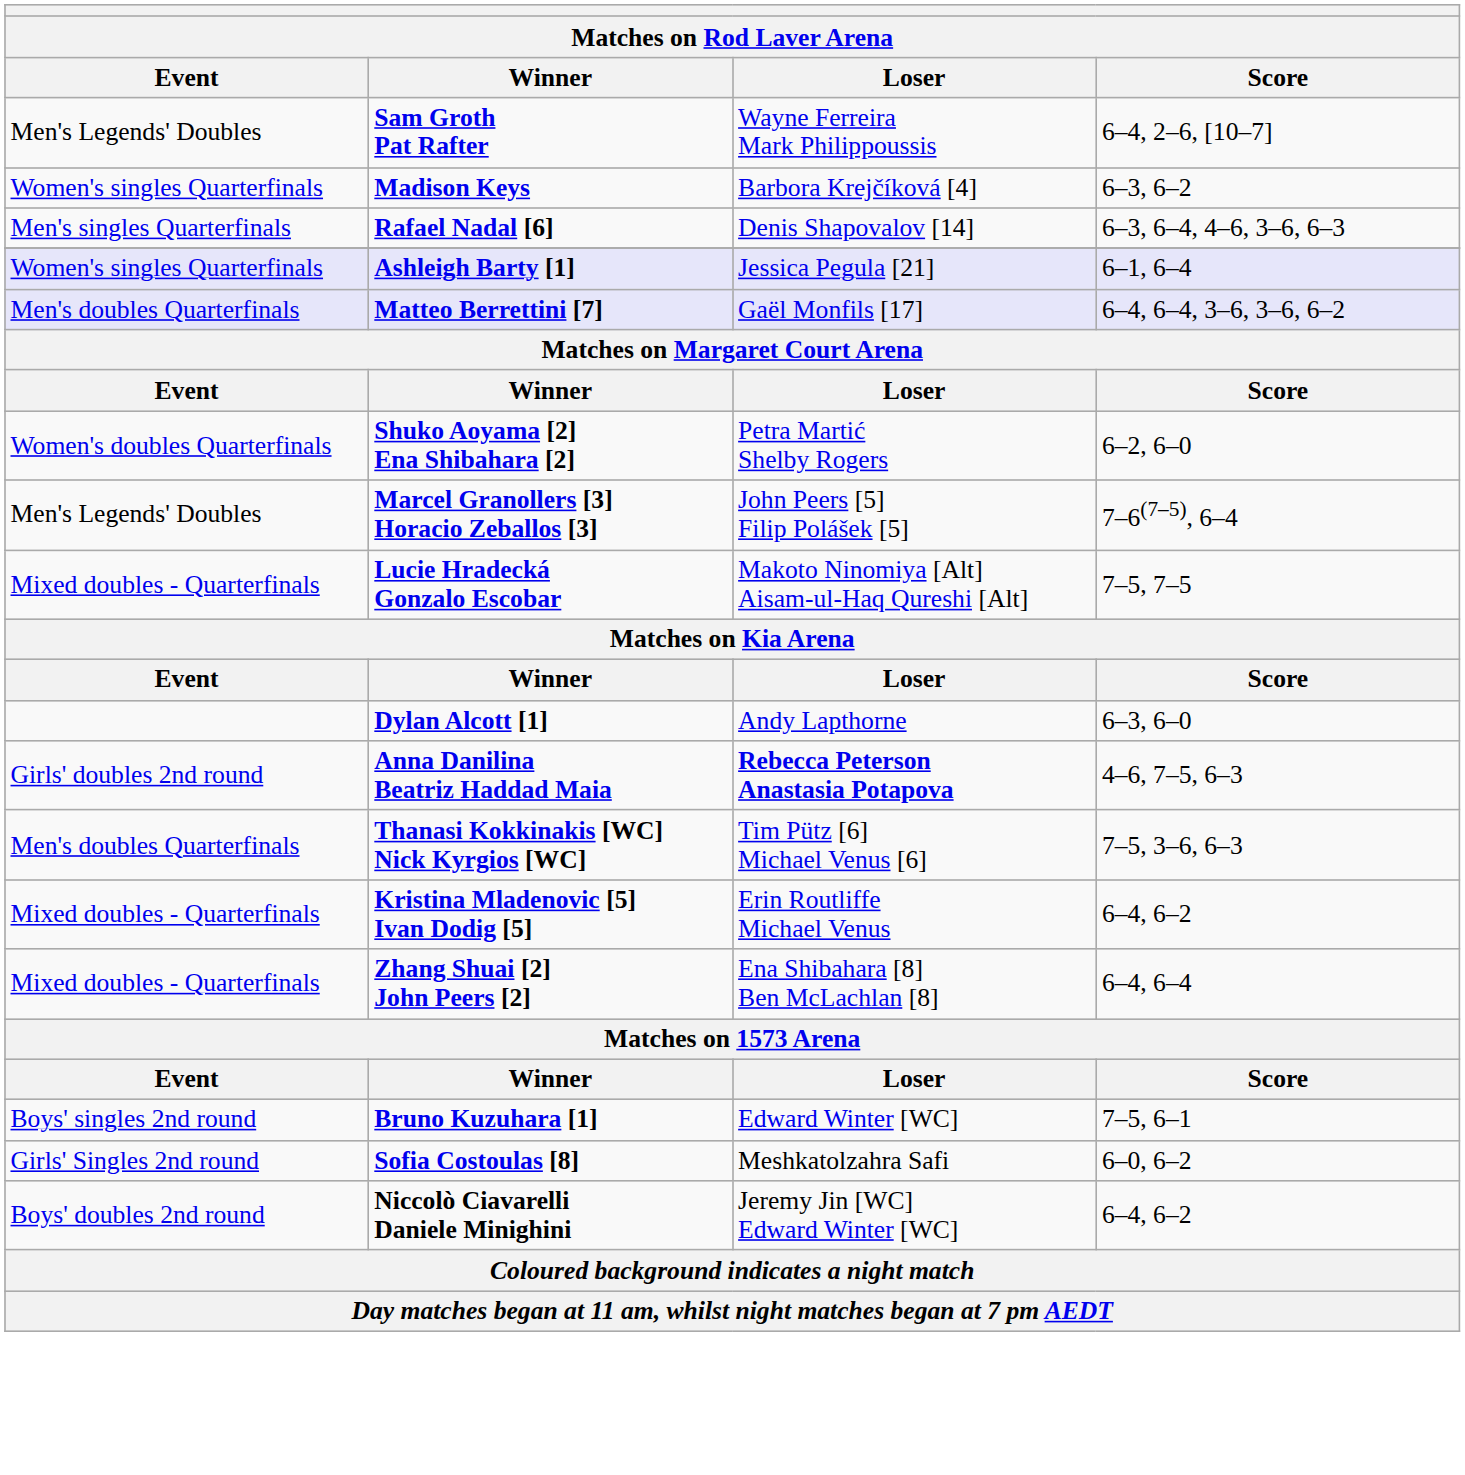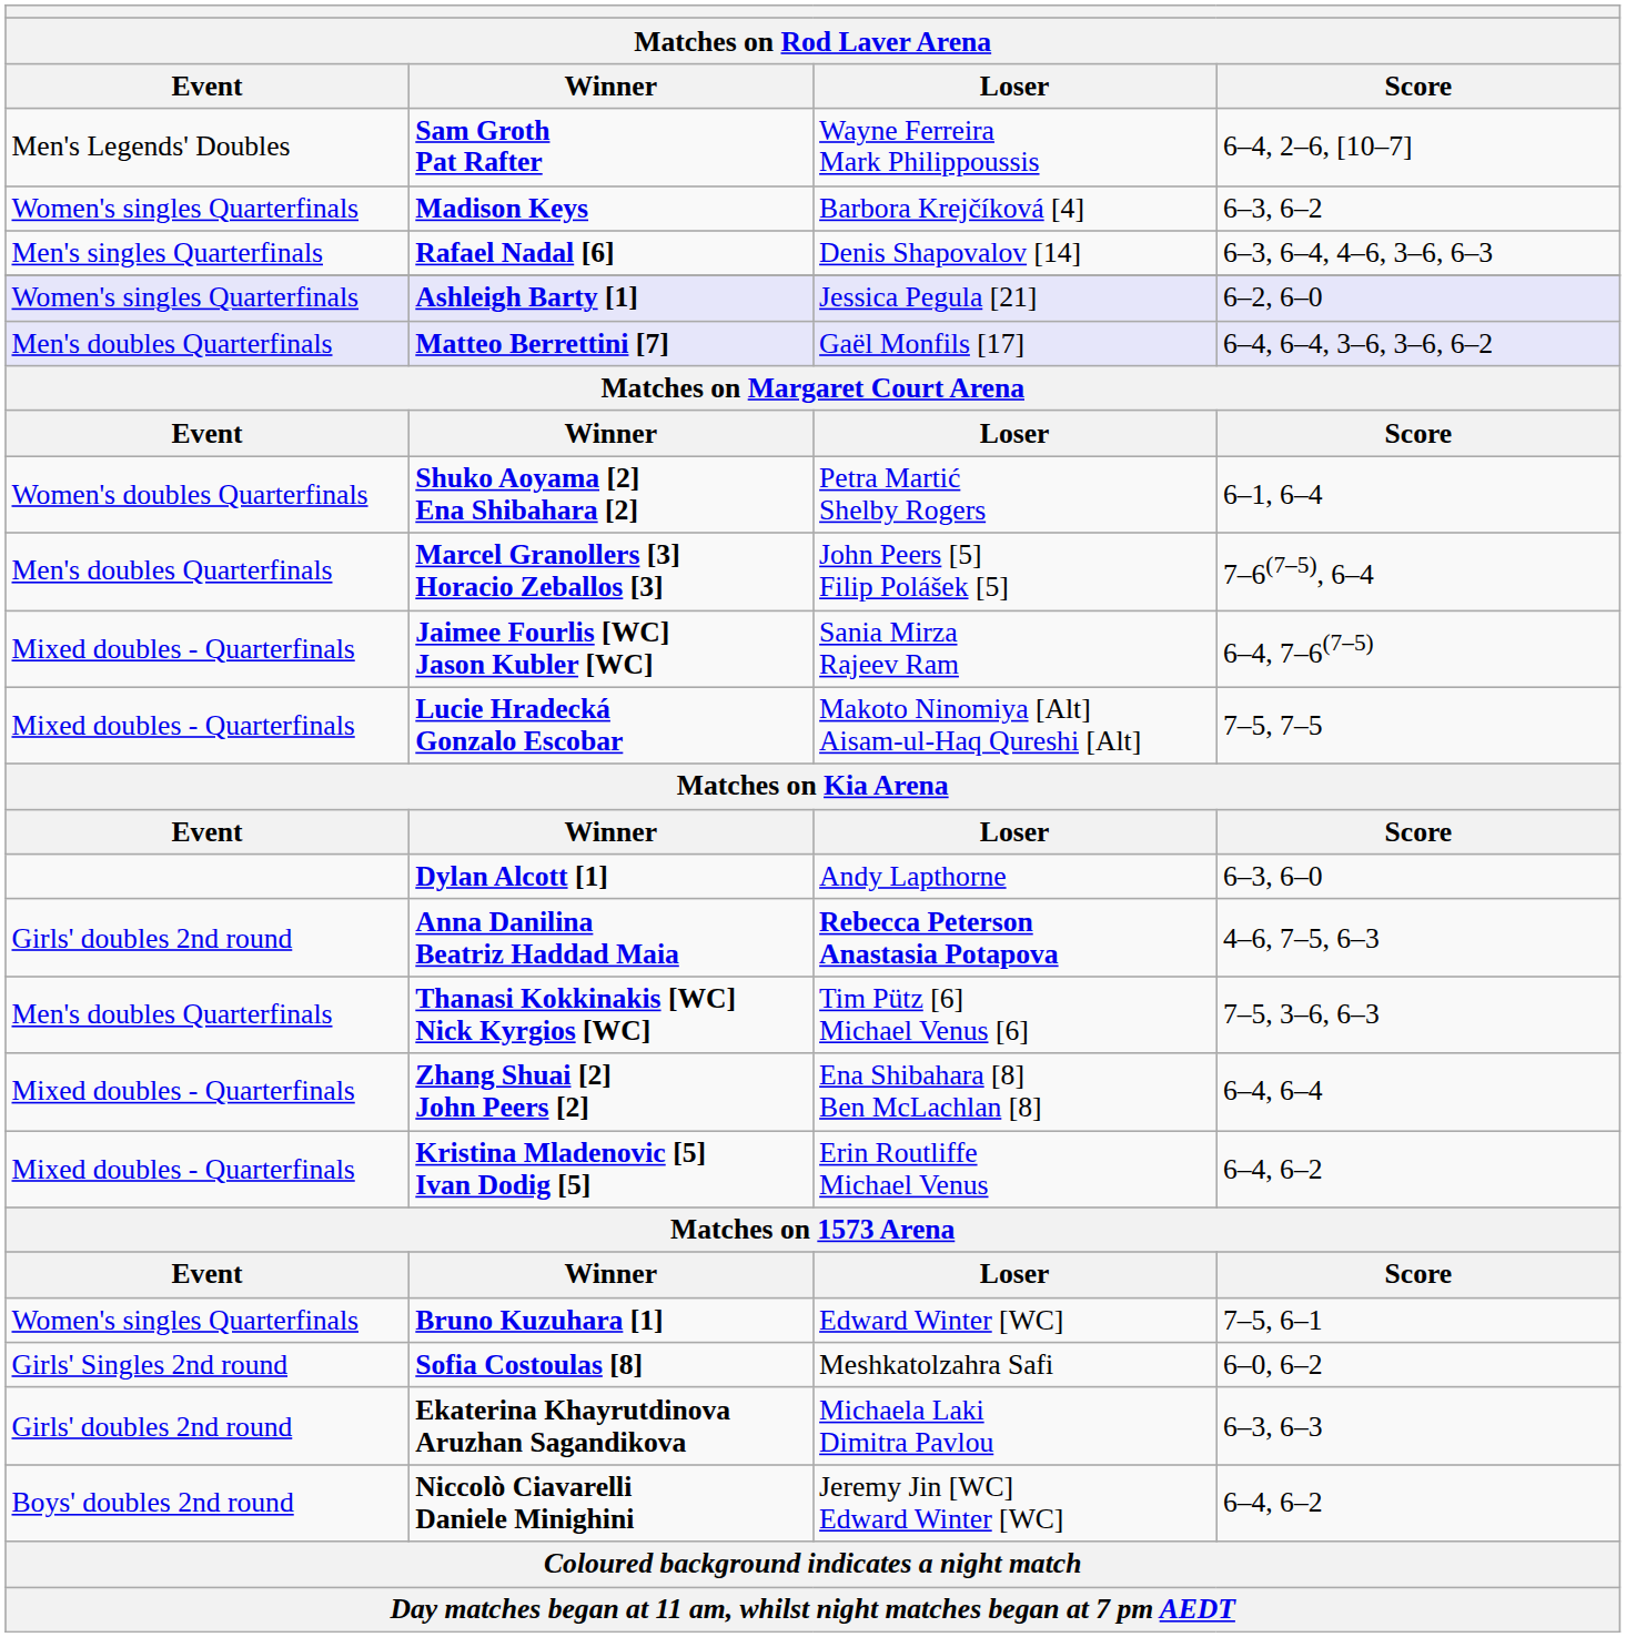Ashleigh Barty [1] | Score: 6–1, 6–4 -> 6–2, 6–0
Shuko Aoyama [2] Ena Shibahara [2] | Score: 6–2, 6–0 -> 6–1, 6–4
Marcel Granollers [3] Horacio Zeballos [3] | Event: Men's Legends' Doubles -> Men's doubles Quarterfinals
+ row: Mixed doubles - Quarterfinals | Jaimee Fourlis [WC] Jason Kubler [WC] | Sania Mirza Rajeev Ram | 6–4, 7–6(7–5)
rows swapped: Zhang Shuai [2] John Peers [2] <-> Kristina Mladenovic [5] Ivan Dodig [5]
Bruno Kuzuhara [1] | Event: Boys' singles 2nd round -> Women's singles Quarterfinals
+ row: Girls' doubles 2nd round | Ekaterina Khayrutdinova Aruzhan Sagandikova | Michaela Laki Dimitra Pavlou | 6–3, 6–3
